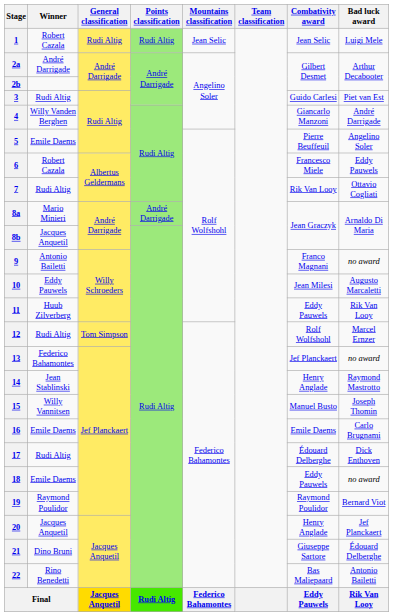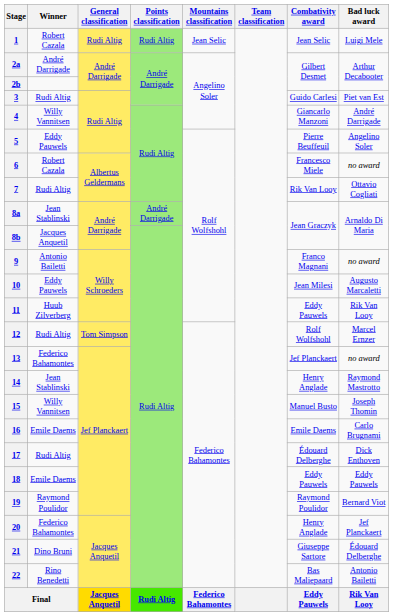4 | Winner: Willy Vanden Berghen -> Willy Vannitsen
5 | Winner: Emile Daems -> Eddy Pauwels
6 | Bad luck award: Eddy Pauwels -> no award
8a | Winner: Mario Minieri -> Jean Stablinski
18 | Bad luck award: no award -> Eddy Pauwels
20 | Winner: Jacques Anquetil -> Federico Bahamontes
